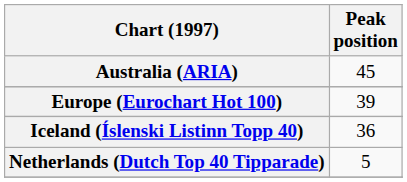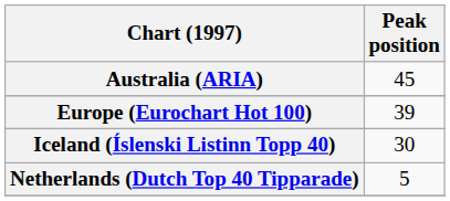Iceland (Íslenski Listinn Topp 40) | Peak position: 36 -> 30
